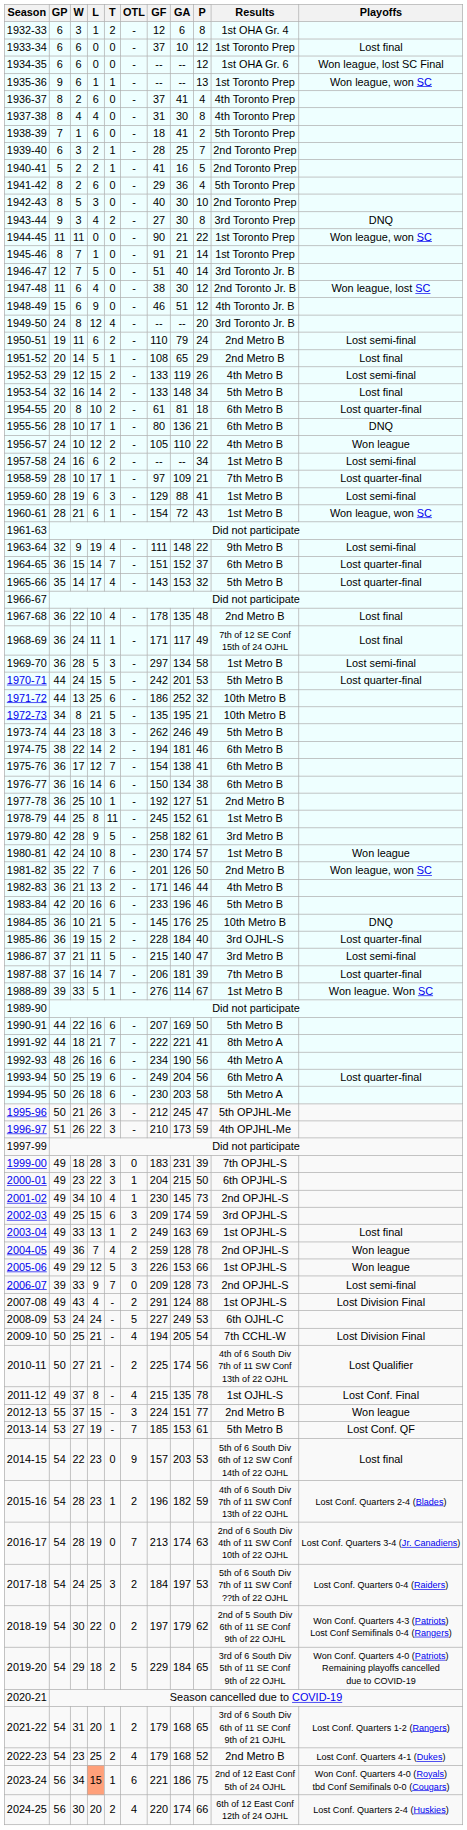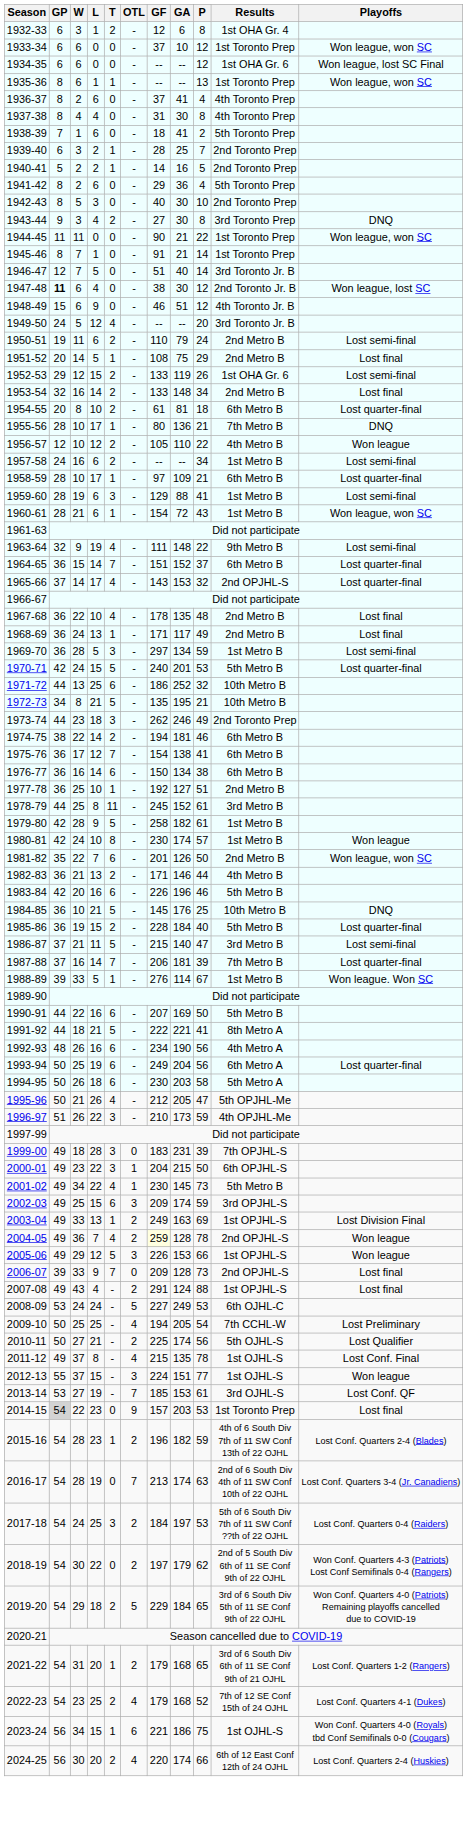1933-34 | Playoffs: Lost final -> Won league, won SC
1935-36 | GP: 9 -> 8
1940-41 | GF: 41 -> 14
1947-48 | GP: normal -> bold
1949-50 | W: 8 -> 5
1951-52 | GA: 65 -> 75
1952-53 | Results: 4th Metro B -> 1st OHA Gr. 6
1953-54 | Results: 5th Metro B -> 2nd Metro B
1955-56 | Results: 6th Metro B -> 7th Metro B
1956-57 | GP: 24 -> 12
1958-59 | Results: 7th Metro B -> 6th Metro B
1965-66 | GP: 35 -> 37
1965-66 | Results: 5th Metro B -> 2nd OPJHL-S
1968-69 | L: 11 -> 13
1968-69 | Results: 7th of 12 SE Conf 15th of 24 OJHL -> 2nd Metro B
1969-70 | P: 58 -> 59
1970-71 | GP: 44 -> 42
1970-71 | GF: 242 -> 240
1973-74 | Results: 5th Metro B -> 2nd Toronto Prep
1978-79 | Results: 1st Metro B -> 3rd Metro B
1979-80 | Results: 3rd Metro B -> 1st Metro B
1983-84 | GF: 233 -> 226
1985-86 | Results: 3rd OJHL-S -> 5th Metro B
1991-92 | T: 7 -> 5
1995-96 | T: 3 -> 4
1995-96 | GA: 245 -> 205
2001-02 | L: 10 -> 22
2001-02 | Results: 2nd OPJHL-S -> 5th Metro B
2003-04 | Playoffs: Lost final -> Lost Division Final
2004-05 | GF: no background -> lightyellow background
2006-07 | Playoffs: Lost semi-final -> Lost final
2007-08 | Playoffs: Lost Division Final -> Lost final
2009-10 | L: 21 -> 25
2009-10 | Playoffs: Lost Division Final -> Lost Preliminary
2010-11 | Results: 4th of 6 South Div 7th of 11 SW Conf 13th of 22 OJHL -> 5th OJHL-S
2012-13 | Results: 2nd Metro B -> 1st OJHL-S
2013-14 | Results: 5th Metro B -> 3rd OJHL-S
2014-15 | GP: no background -> lightgrey background
2014-15 | Results: 5th of 6 South Div 6th of 12 SW Conf 14th of 22 OJHL -> 1st Toronto Prep
2022-23 | Results: 2nd Metro B -> 7th of 12 SE Conf 15th of 24 OJHL
2023-24 | L: lightsalmon background -> no background
2023-24 | Results: 2nd of 12 East Conf 5th of 24 OJHL -> 1st OJHL-S
